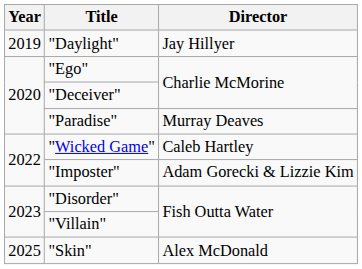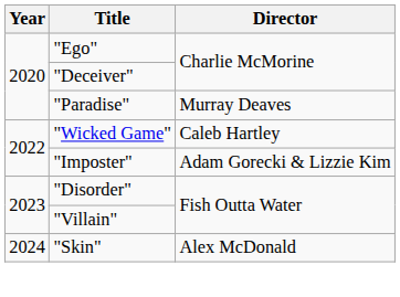- row: 2019 | "Daylight" | Jay Hillyer
"Skin" | Year: 2025 -> 2024
